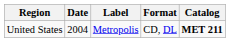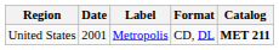United States | Date: 2004 -> 2001
